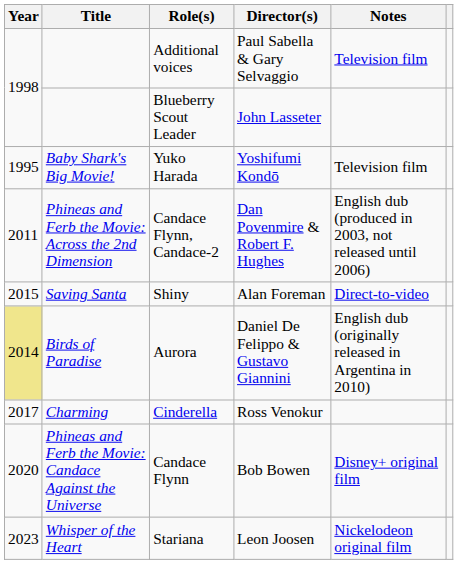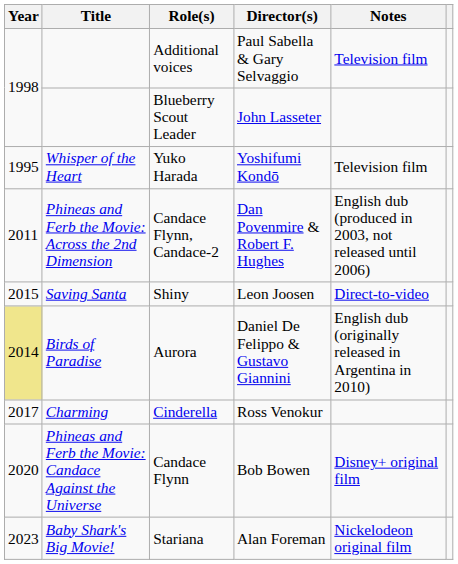Yuko Harada | Title: Baby Shark's Big Movie! -> Whisper of the Heart
Shiny | Director(s): Alan Foreman -> Leon Joosen
Stariana | Title: Whisper of the Heart -> Baby Shark's Big Movie!
Stariana | Director(s): Leon Joosen -> Alan Foreman
